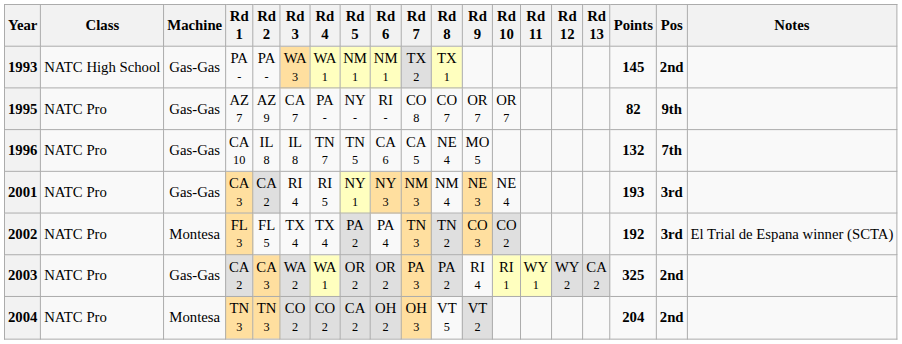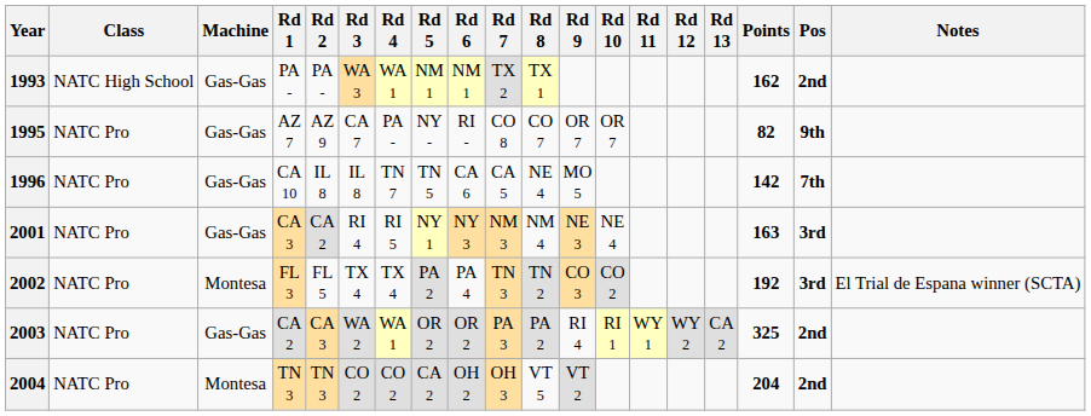1993 | Points: 145 -> 162
1996 | Points: 132 -> 142
2001 | Points: 193 -> 163
